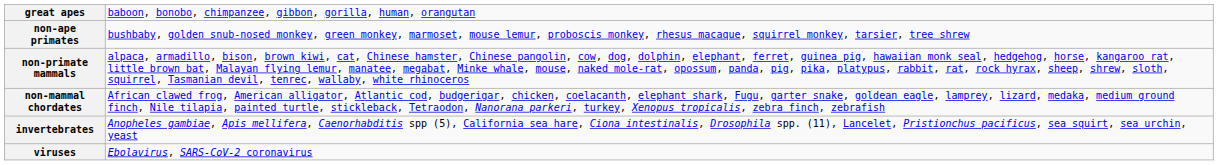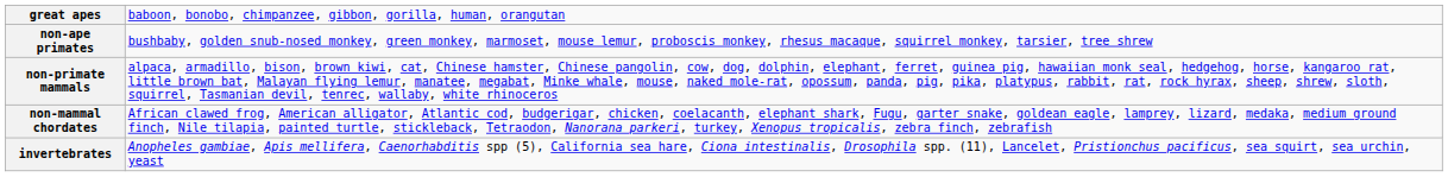- row: viruses | Ebolavirus, SARS-CoV-2 coronavirus
